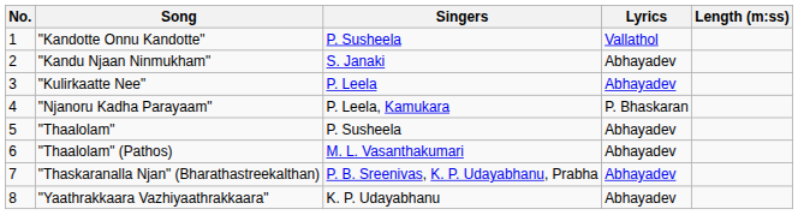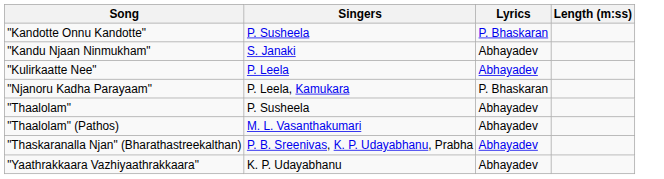- column: No. | 1 | 2 | 3 | 4 | 5 | 6 | 7 | 8
"Kandotte Onnu Kandotte" | Lyrics: Vallathol -> P. Bhaskaran
